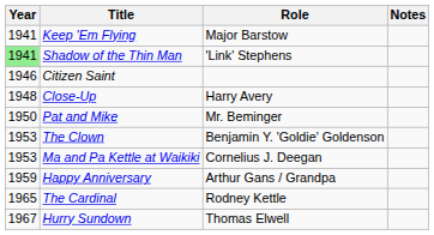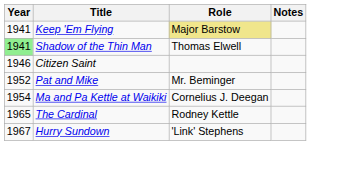Keep 'Em Flying | Role: no background -> khaki background
Shadow of the Thin Man | Role: 'Link' Stephens -> Thomas Elwell
- row: 1948 | Close-Up | Harry Avery
Pat and Mike | Year: 1950 -> 1952
- row: 1953 | The Clown | Benjamin Y. 'Goldie' Goldenson
Ma and Pa Kettle at Waikiki | Year: 1953 -> 1954
- row: 1959 | Happy Anniversary | Arthur Gans / Grandpa
Hurry Sundown | Role: Thomas Elwell -> 'Link' Stephens
